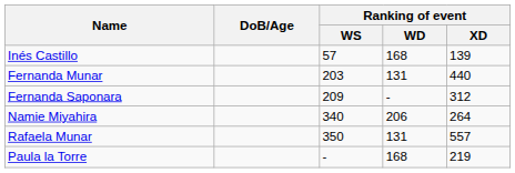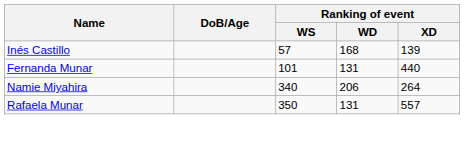Fernanda Munar | Ranking of event / WS: 203 -> 101
- row: Fernanda Saponara | 209 | - | 312
- row: Paula la Torre | - | 168 | 219
